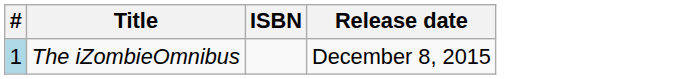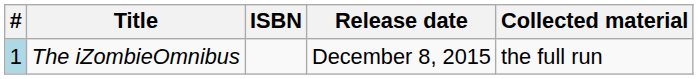+ column: Collected material | the full run
